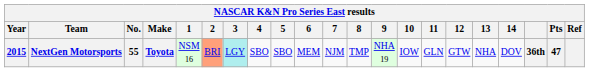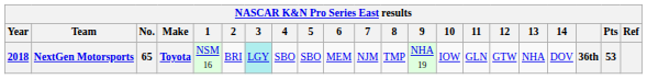NextGen Motorsports | Year: 2015 -> 2018
NextGen Motorsports | No.: 55 -> 65
NextGen Motorsports | 2: lightsalmon background -> no background
NextGen Motorsports | Pts: 47 -> 53
